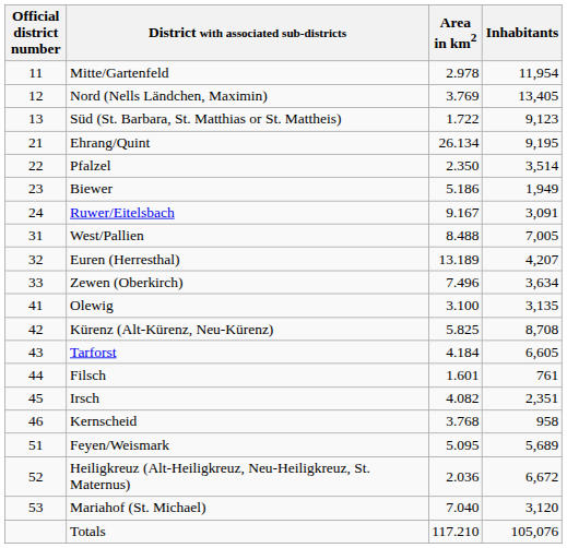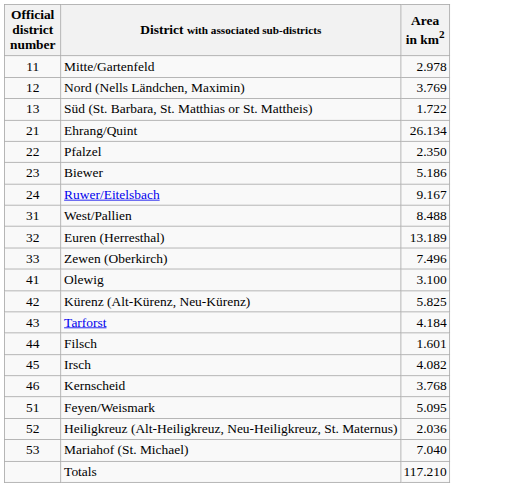- column: Inhabitants | 11,954 | 13,405 | 9,123 | 9,195 | 3,514 | 1,949 | 3,091 | 7,005 | 4,207 | 3,634 | 3,135 | 8,708 | 6,605 | 761 | 2,351 | 958 | 5,689 | 6,672 | 3,120 | 105,076
